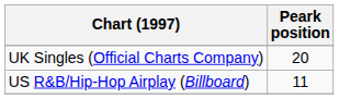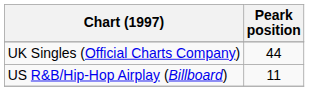UK Singles (Official Charts Company) | Peark position: 20 -> 44
